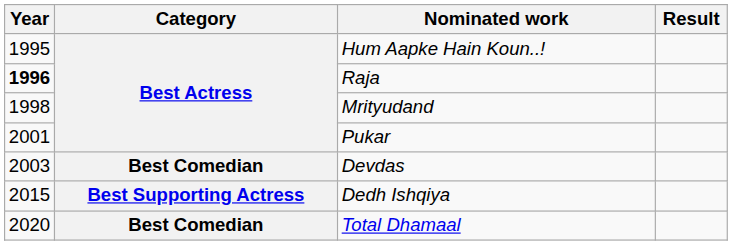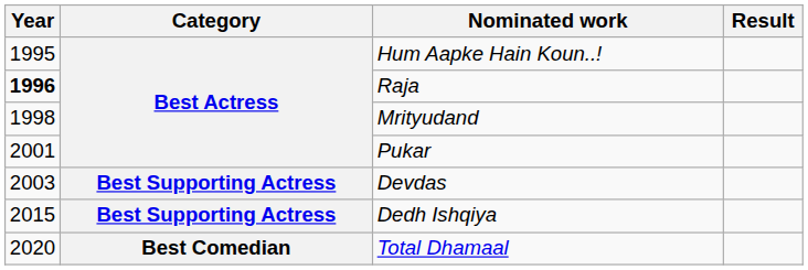Devdas | Category: Best Comedian -> Best Supporting Actress
